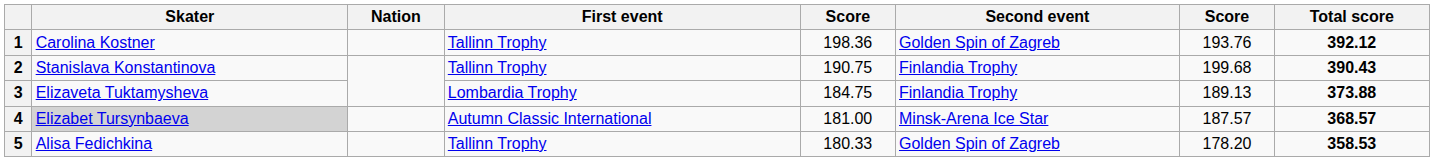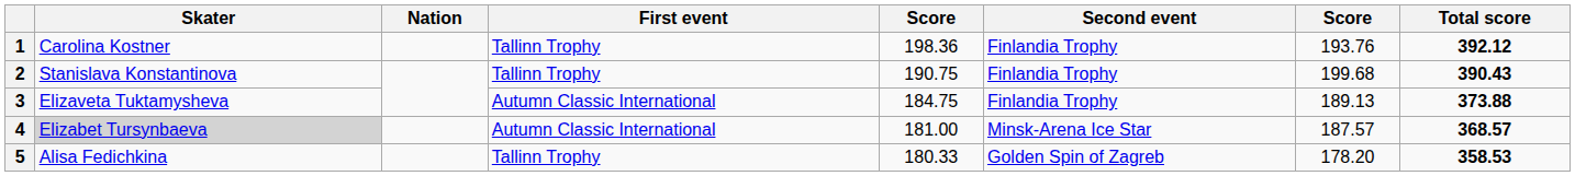1 | Second event: Golden Spin of Zagreb -> Finlandia Trophy
3 | First event: Lombardia Trophy -> Autumn Classic International
